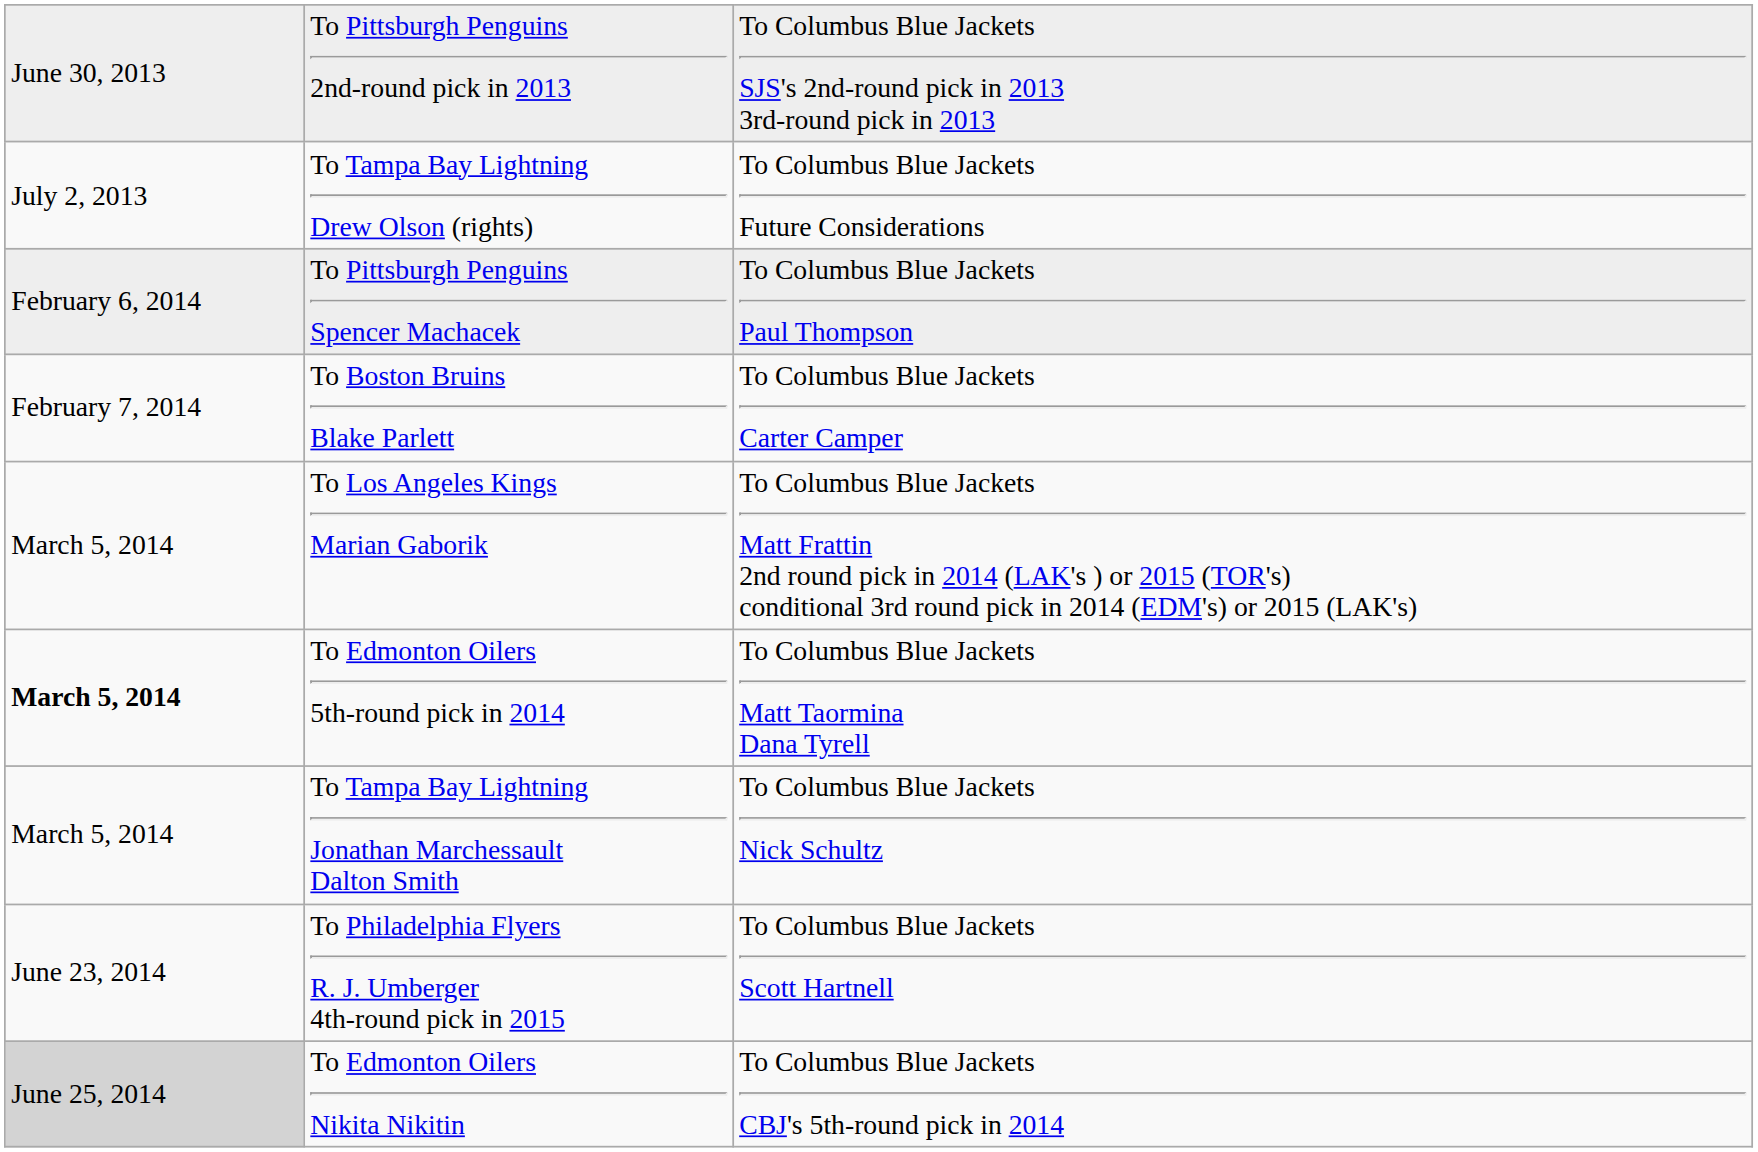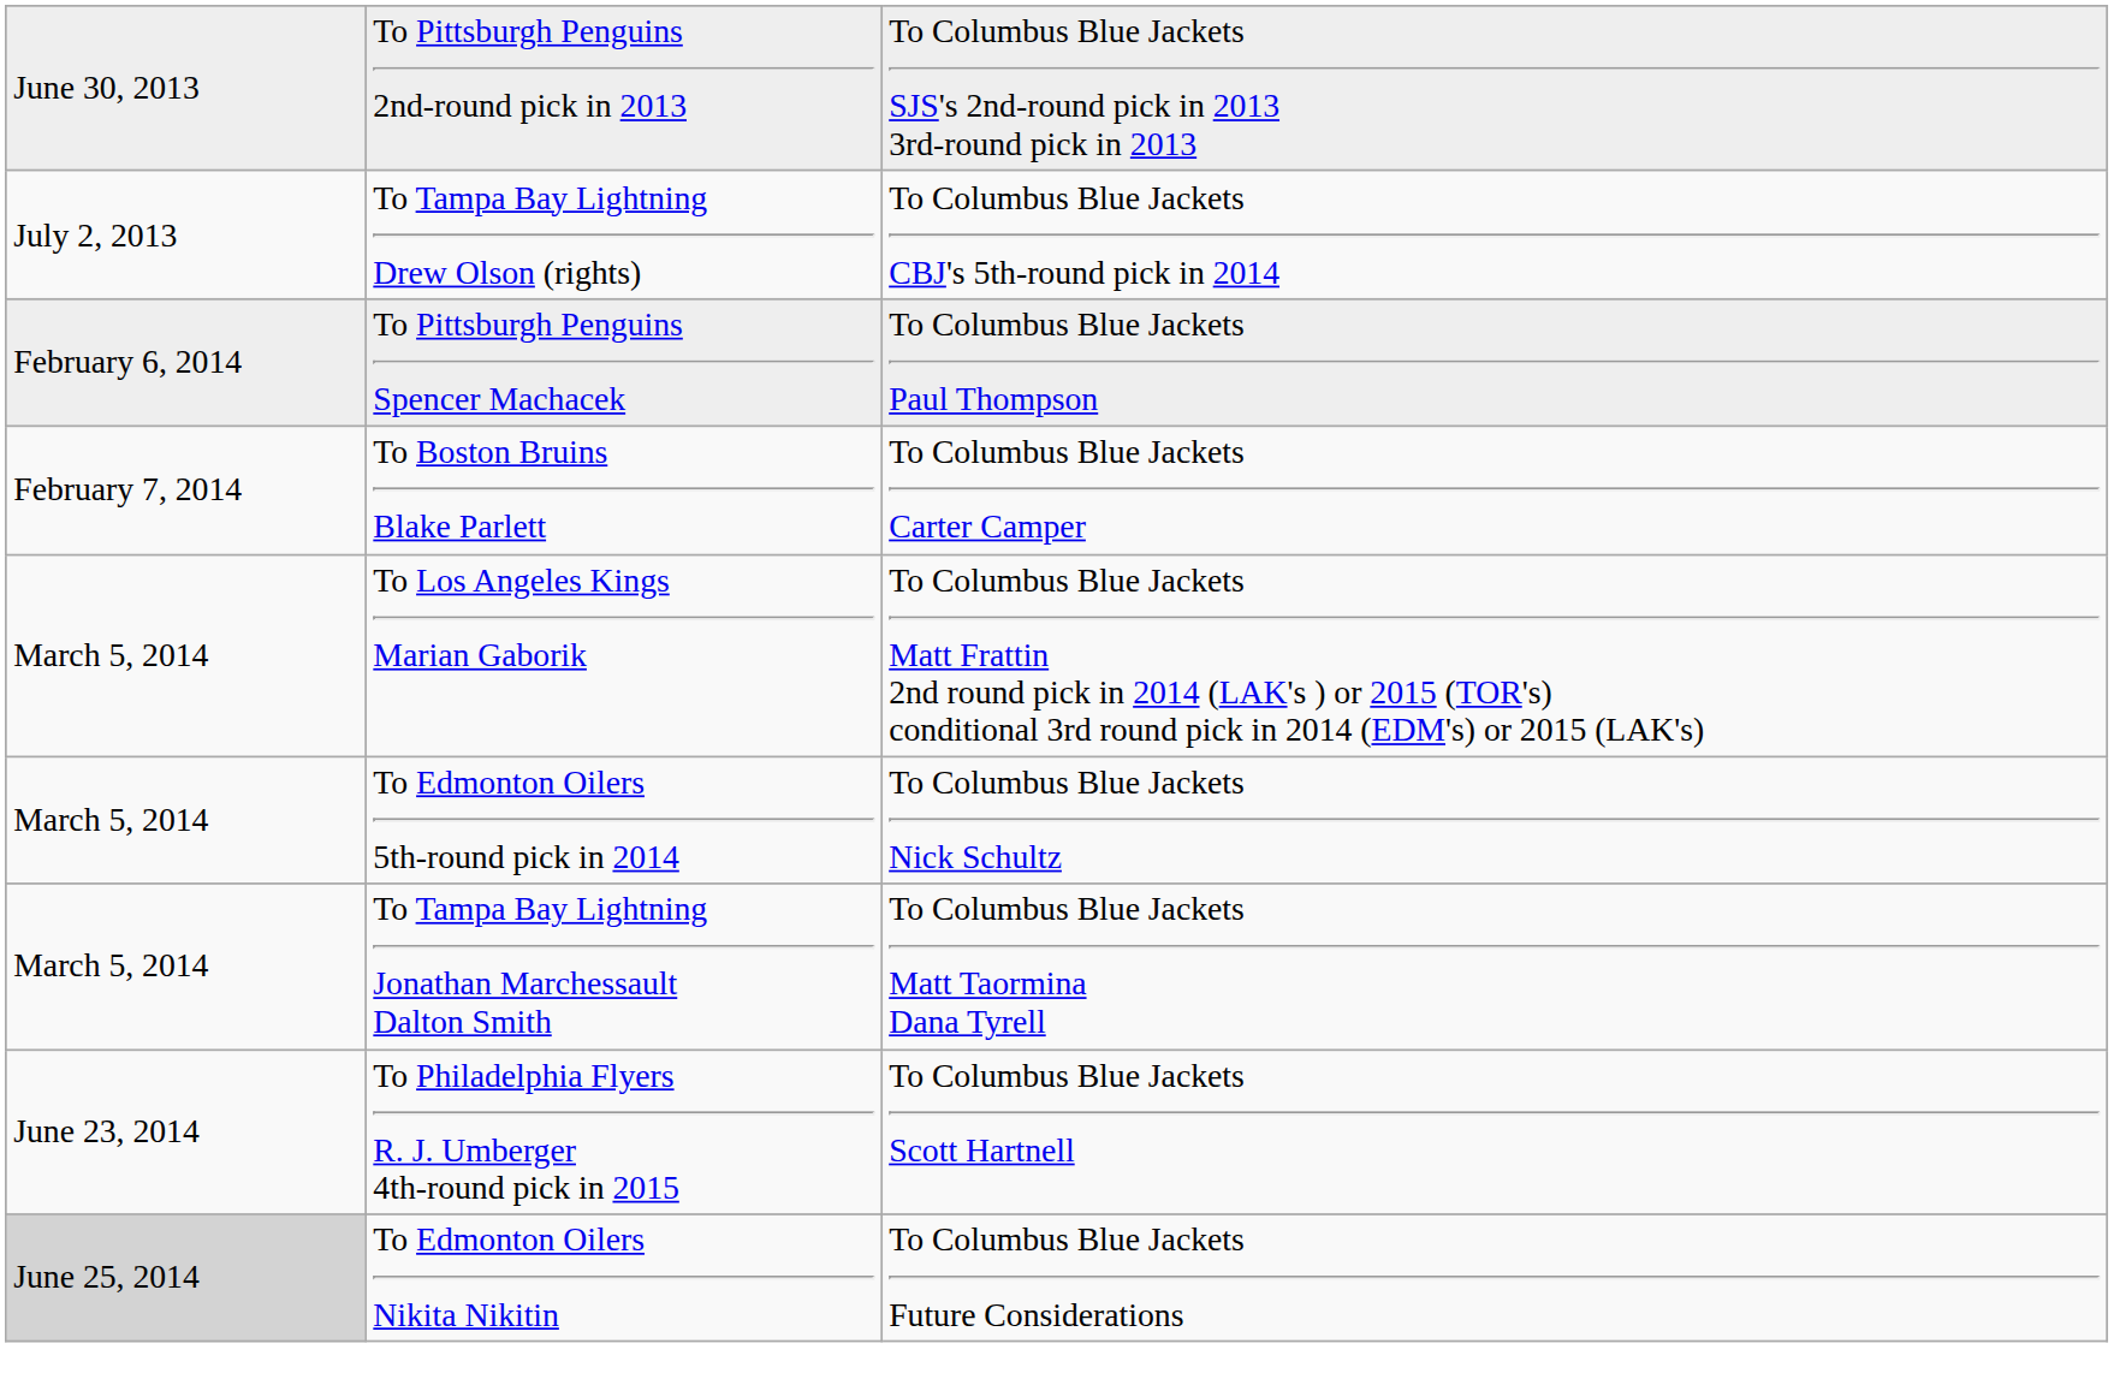To Tampa Bay Lightning Drew Olson (rights) | column 3: To Columbus Blue Jackets Future Considerations -> To Columbus Blue Jackets CBJ's 5th-round pick in 2014
To Edmonton Oilers 5th-round pick in 2014 | column 1: bold -> normal
To Edmonton Oilers 5th-round pick in 2014 | column 3: To Columbus Blue Jackets Matt Taormina Dana Tyrell -> To Columbus Blue Jackets Nick Schultz
To Tampa Bay Lightning Jonathan Marchessault Dalton Smith | column 3: To Columbus Blue Jackets Nick Schultz -> To Columbus Blue Jackets Matt Taormina Dana Tyrell
To Edmonton Oilers Nikita Nikitin | column 3: To Columbus Blue Jackets CBJ's 5th-round pick in 2014 -> To Columbus Blue Jackets Future Considerations
